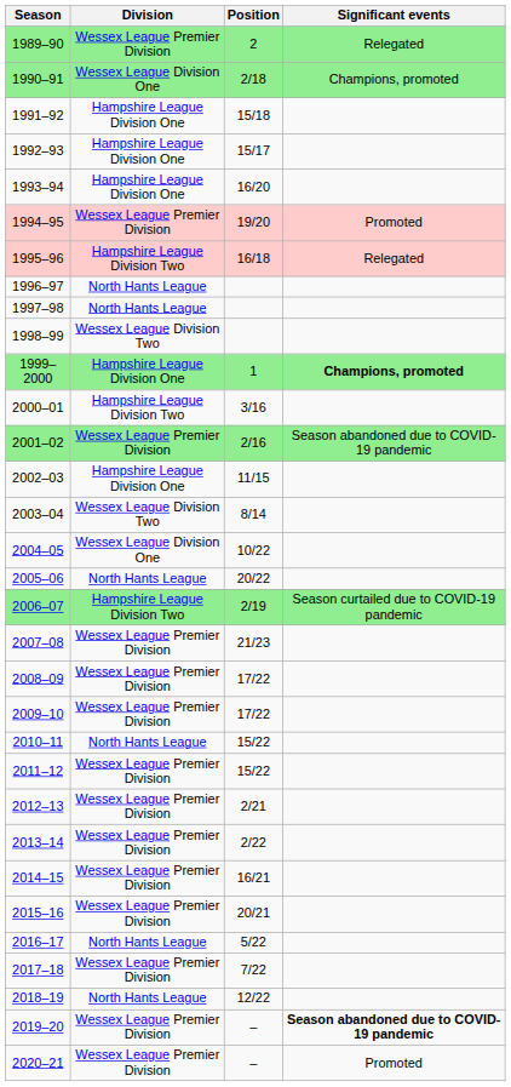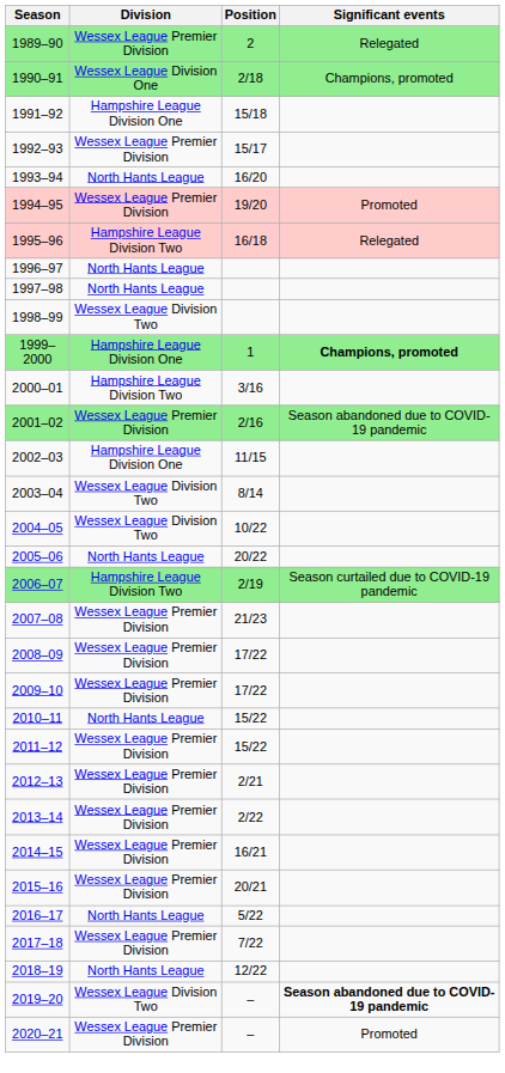1992–93 | Division: Hampshire League Division One -> Wessex League Premier Division
1993–94 | Division: Hampshire League Division One -> North Hants League
2004–05 | Division: Wessex League Division One -> Wessex League Division Two
2019–20 | Division: Wessex League Premier Division -> Wessex League Division Two
